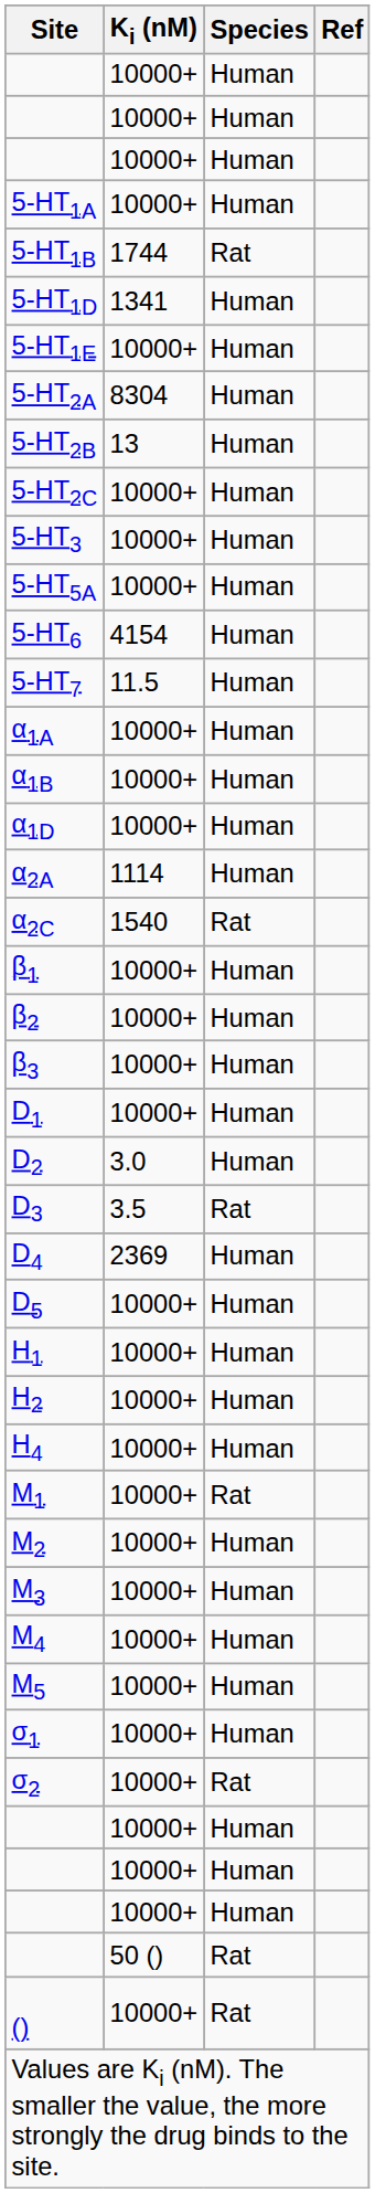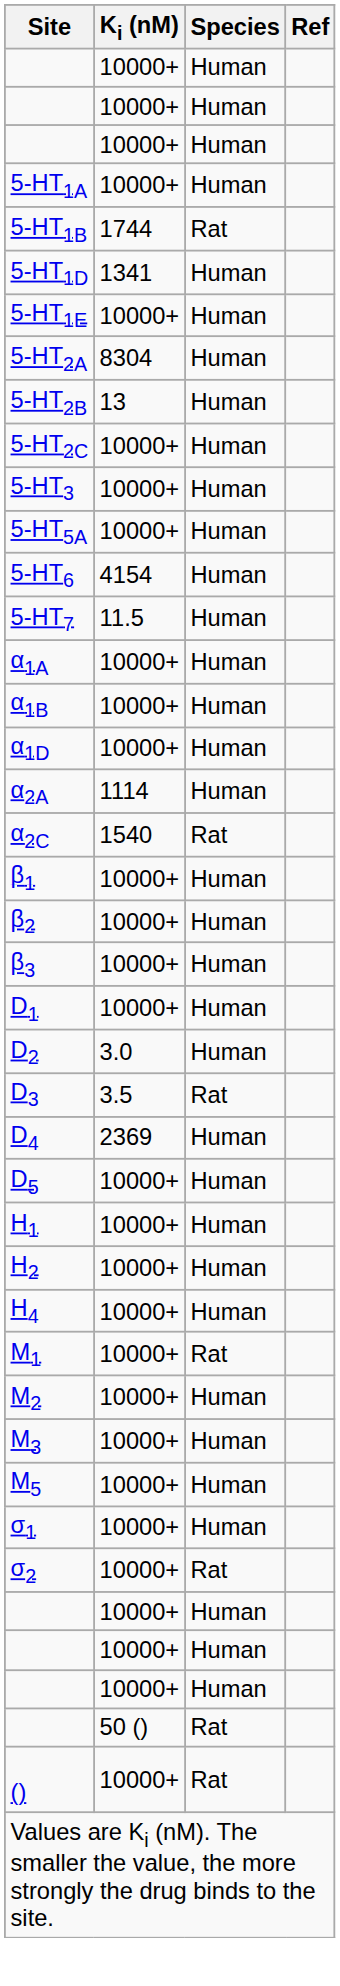- row: M4 | 10000+ | Human
